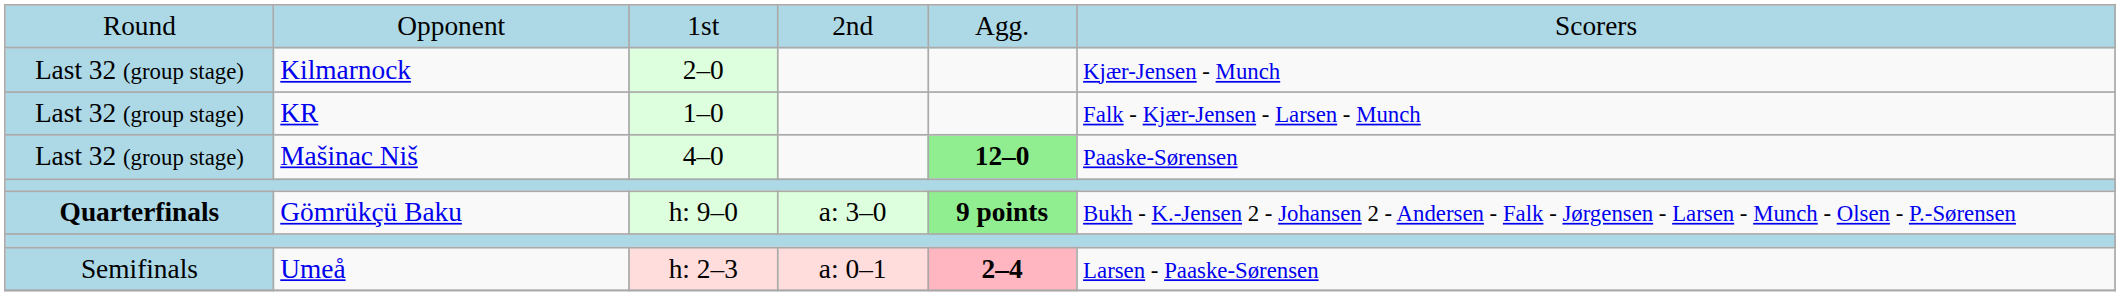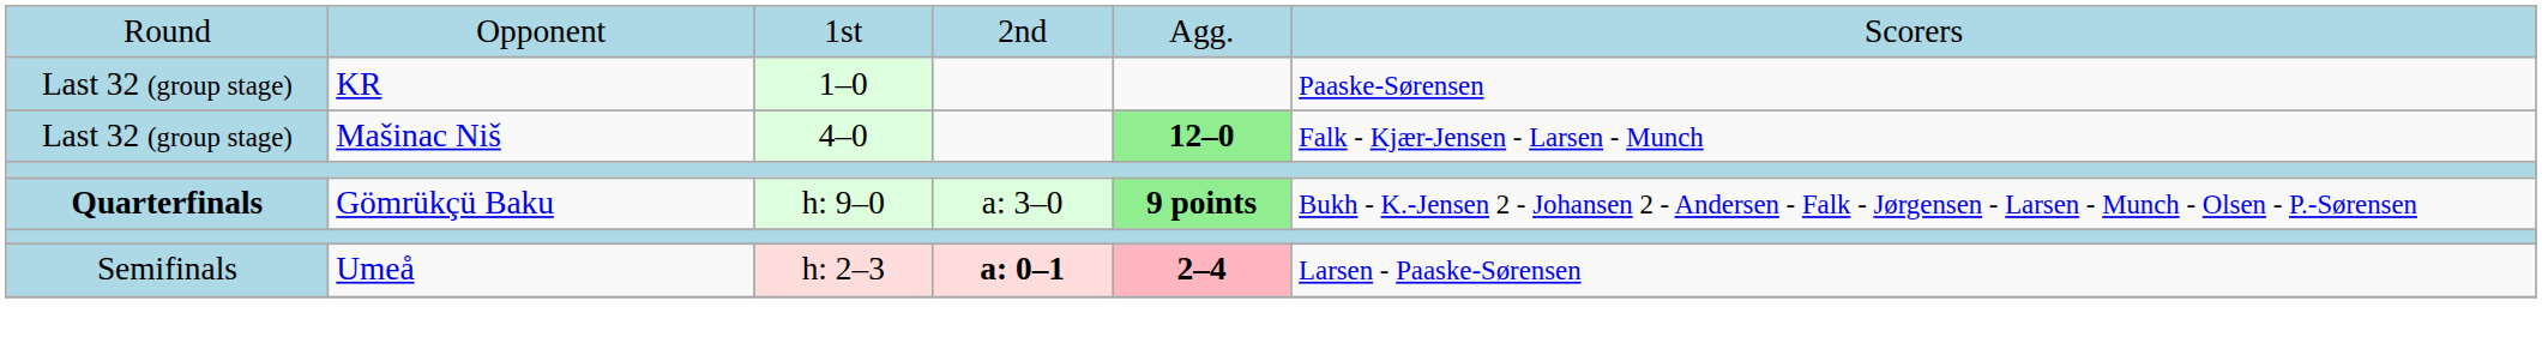- row: Last 32 (group stage) | Kilmarnock | 2–0 | Kjær-Jensen - Munch
KR | column 6: Falk - Kjær-Jensen - Larsen - Munch -> Paaske-Sørensen
Mašinac Niš | column 6: Paaske-Sørensen -> Falk - Kjær-Jensen - Larsen - Munch
Umeå | column 4: normal -> bold
